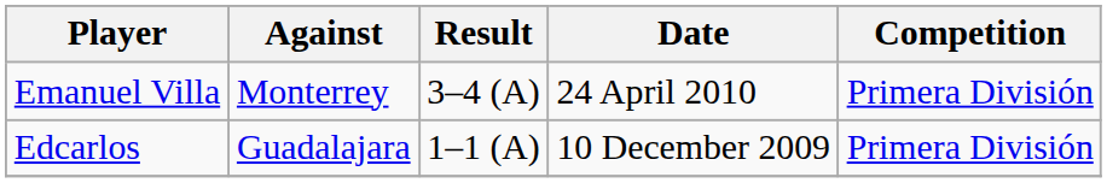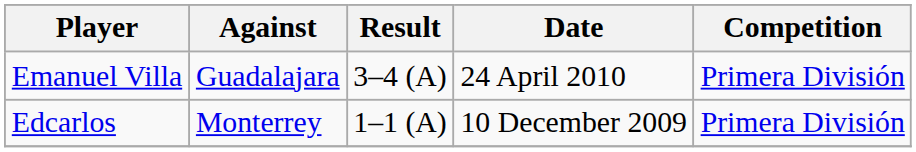Emanuel Villa | Against: Monterrey -> Guadalajara
Edcarlos | Against: Guadalajara -> Monterrey
